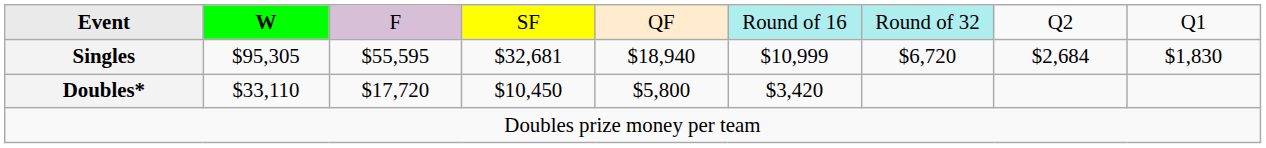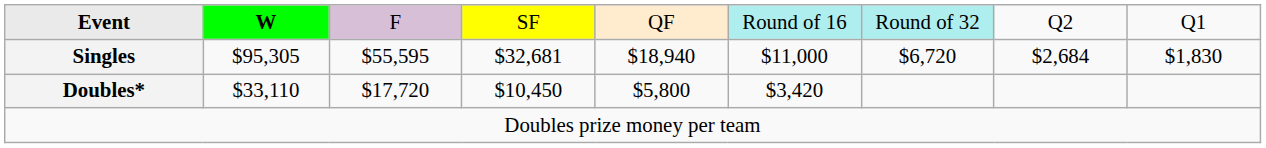Singles | column 6: $10,999 -> $11,000
